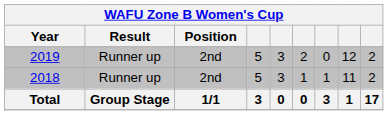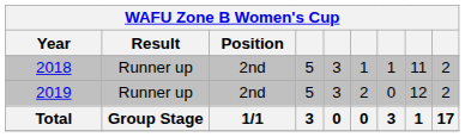rows swapped: 2018 <-> 2019
